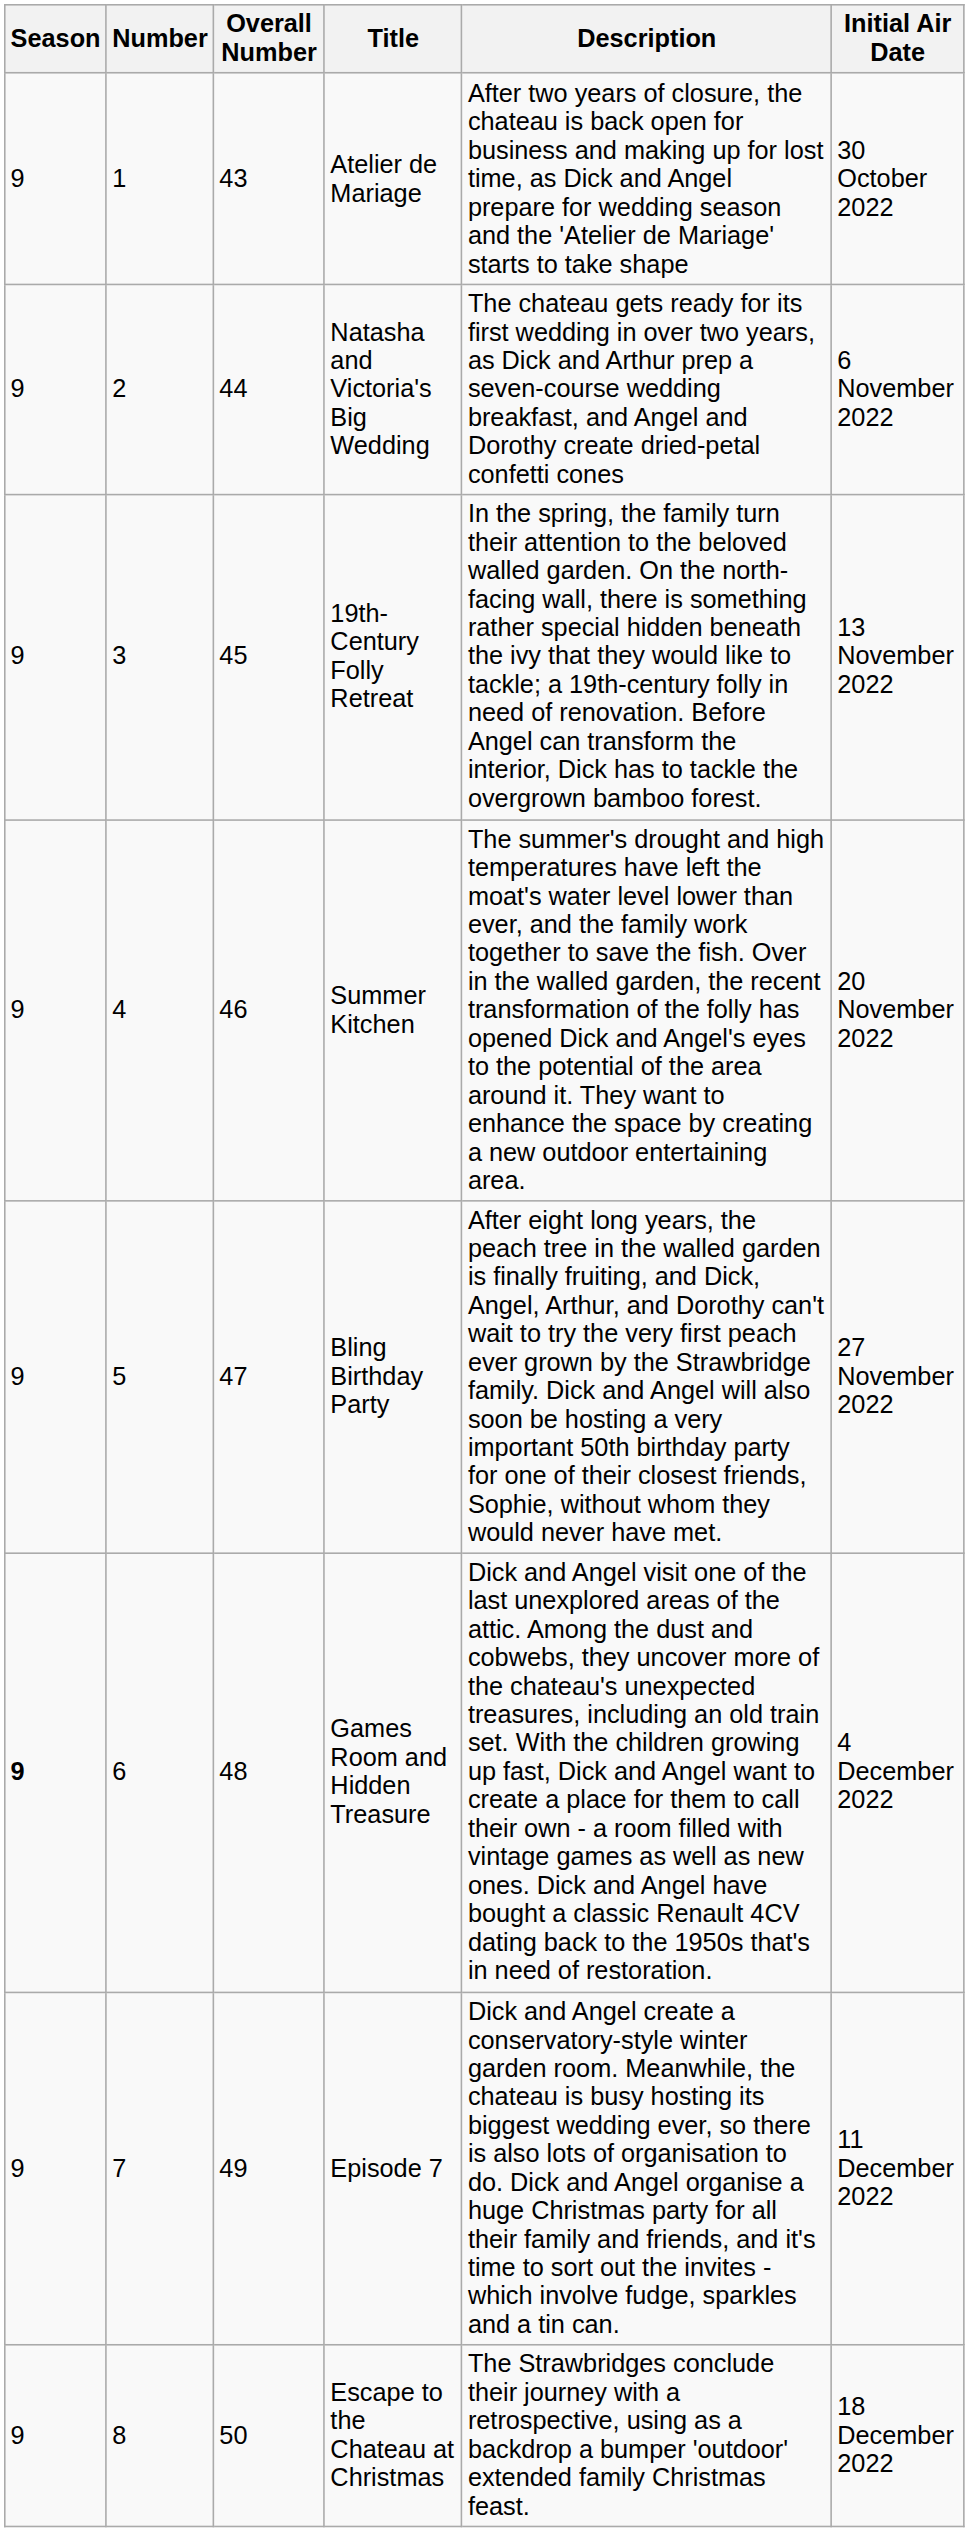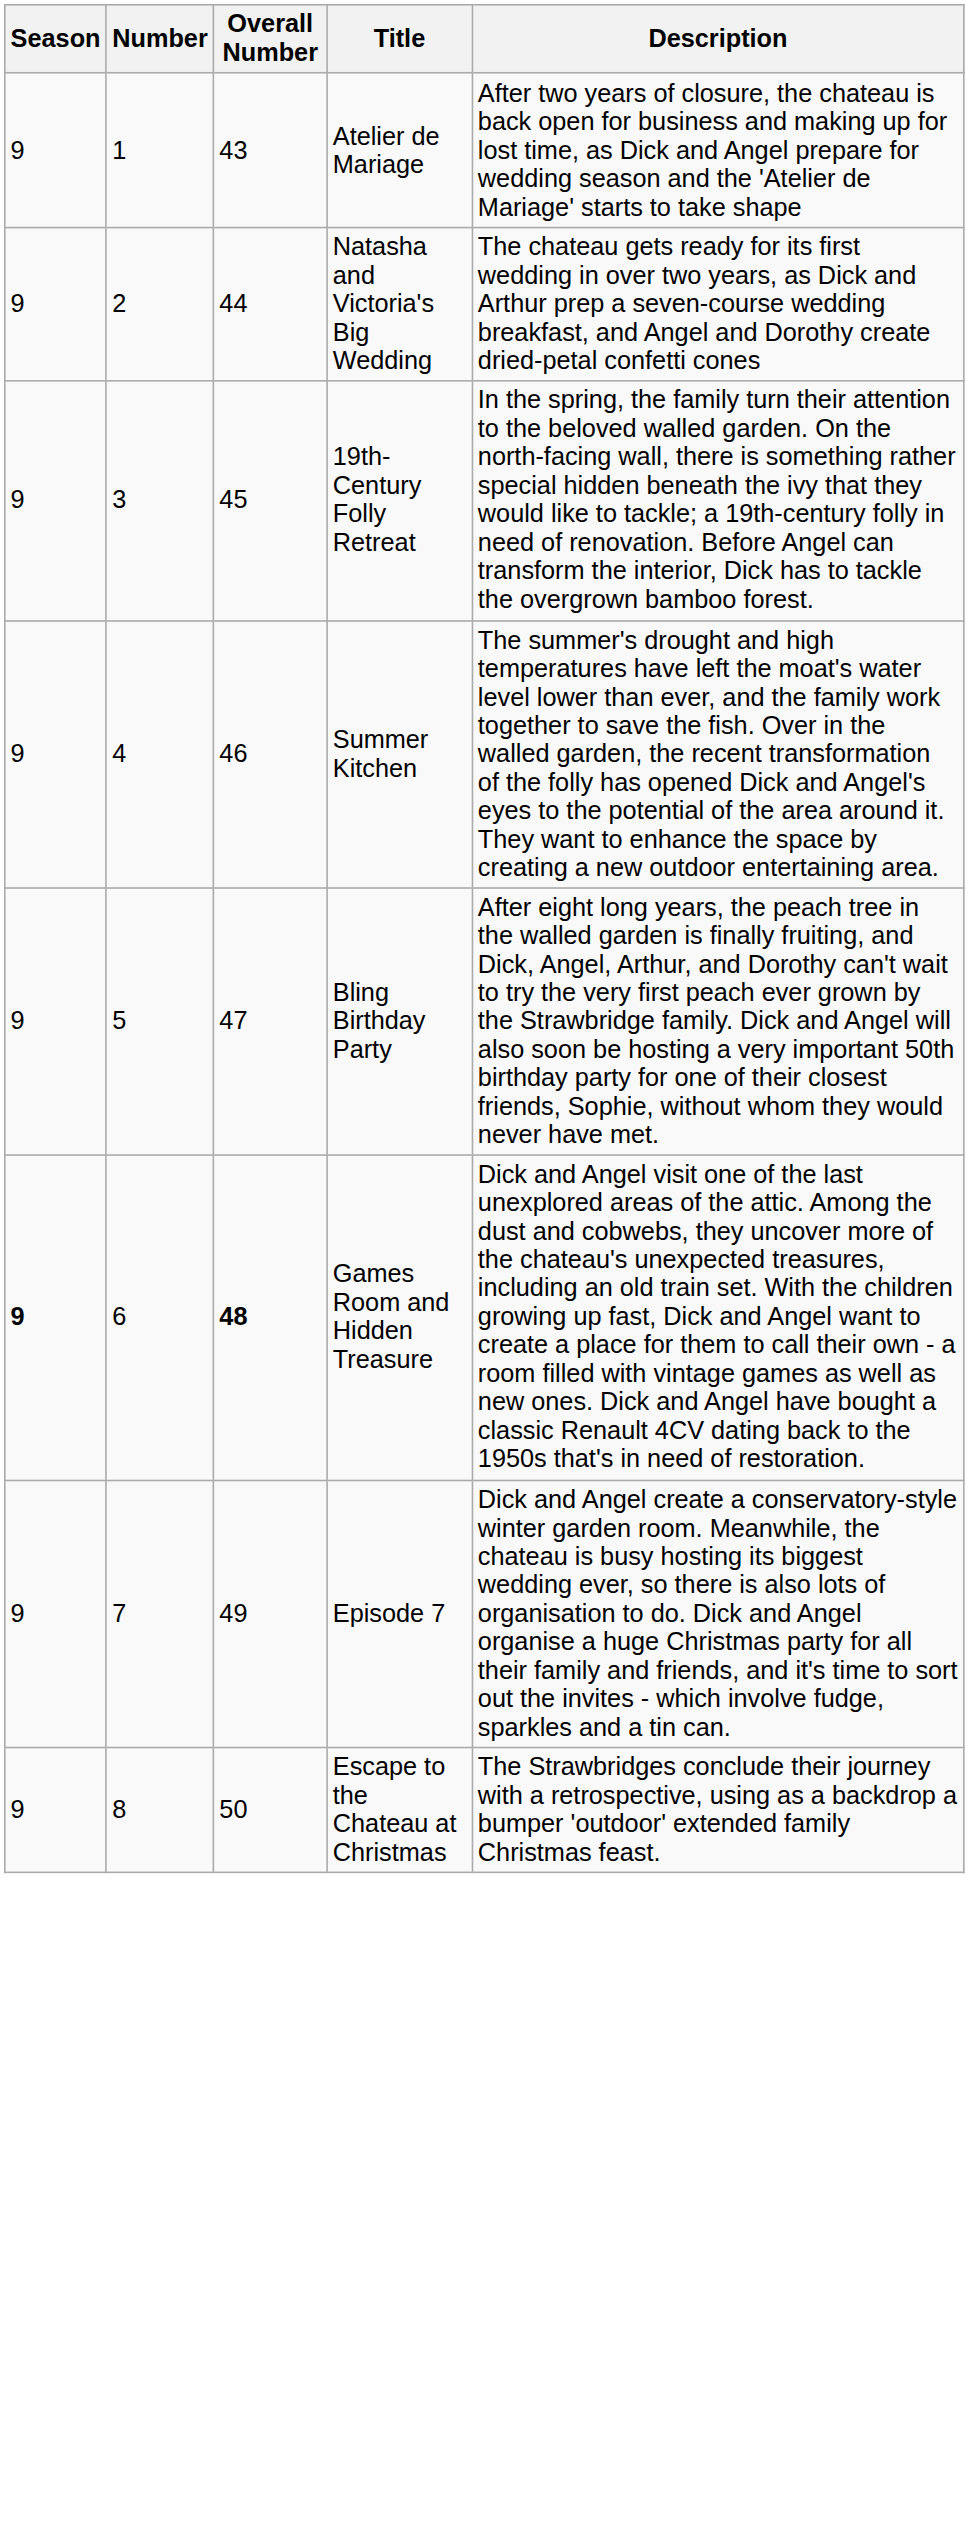- column: Initial Air Date | 30 October 2022 | 6 November 2022 | 13 November 2022 | 20 November 2022 | 27 November 2022 | 4 December 2022 | 11 December 2022 | 18 December 2022
Games Room and Hidden Treasure | Overall Number: normal -> bold
